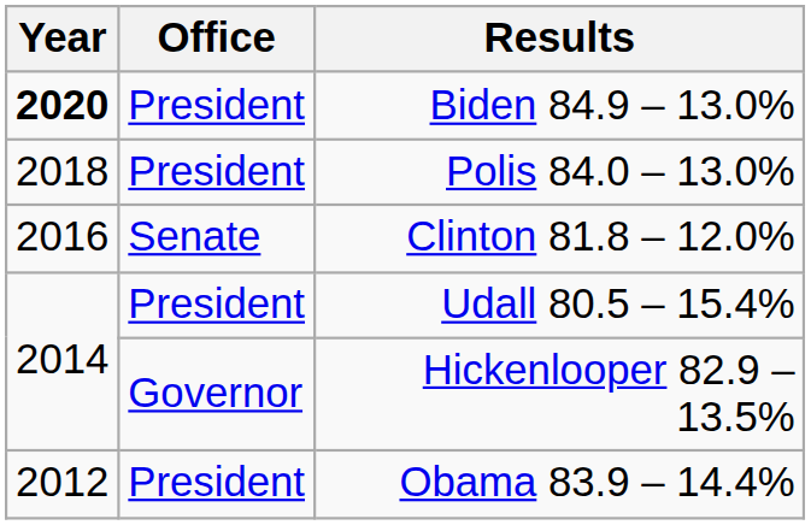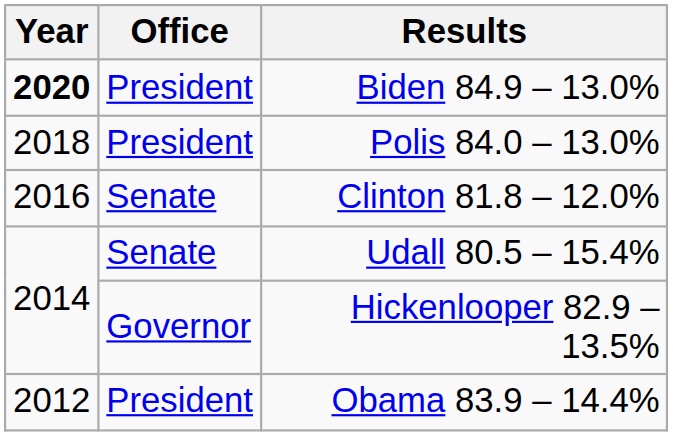Udall 80.5 – 15.4% | Office: President -> Senate
